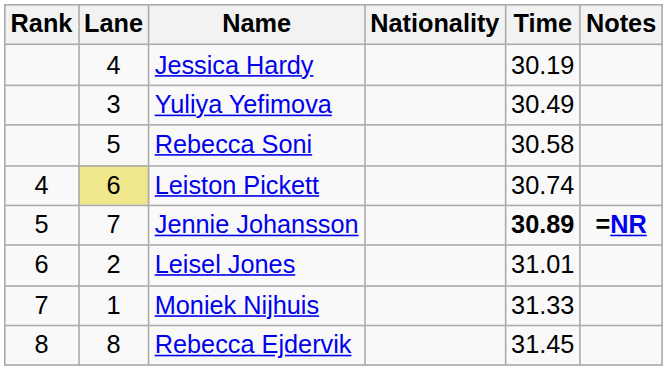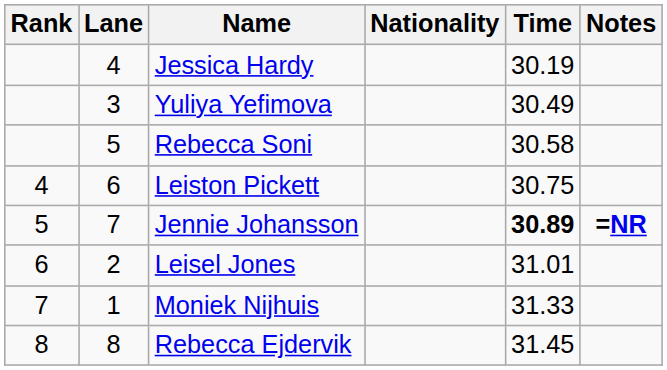Leiston Pickett | Lane: khaki background -> no background
Leiston Pickett | Time: 30.74 -> 30.75
